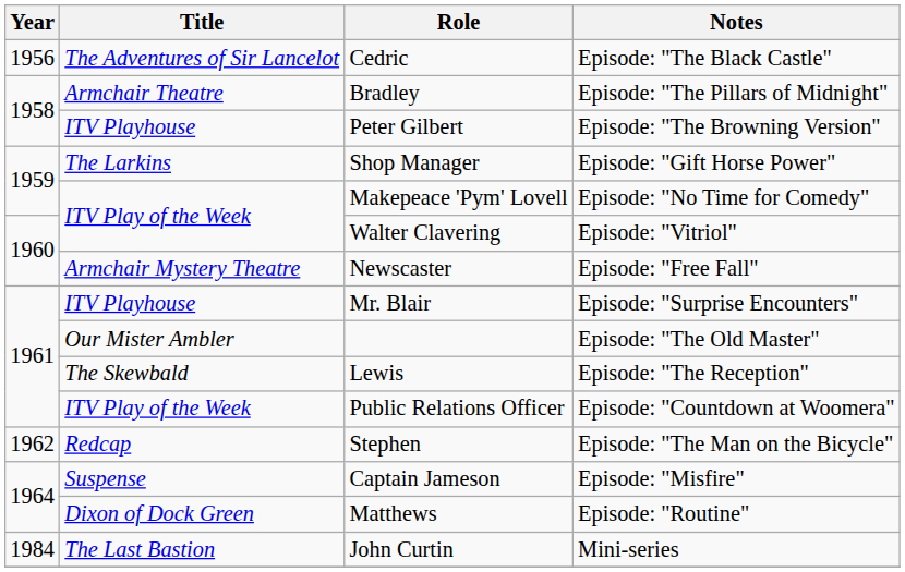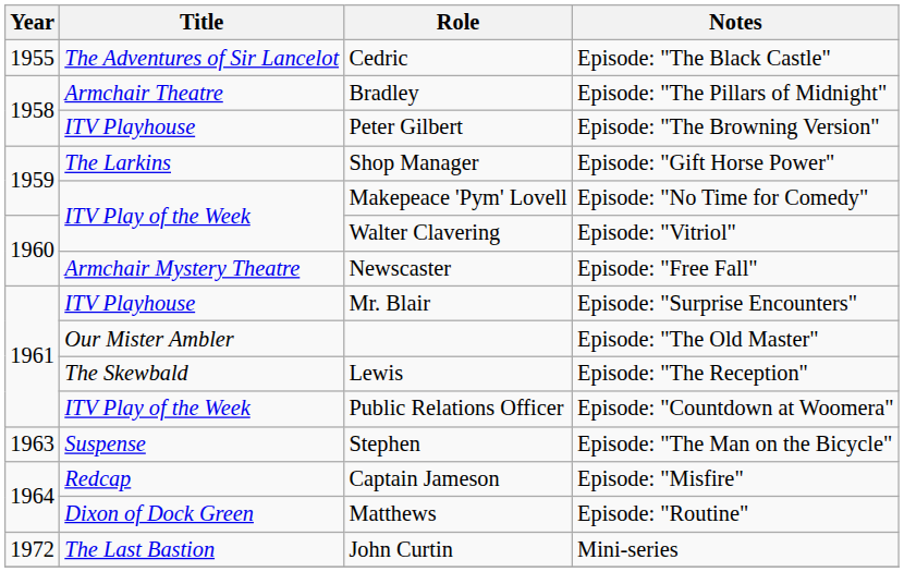Cedric | Year: 1956 -> 1955
Stephen | Year: 1962 -> 1963
Stephen | Title: Redcap -> Suspense
Captain Jameson | Title: Suspense -> Redcap
John Curtin | Year: 1984 -> 1972
